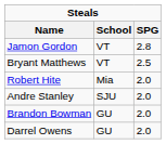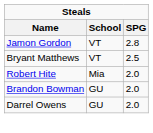- row: Andre Stanley | SJU | 2.0
